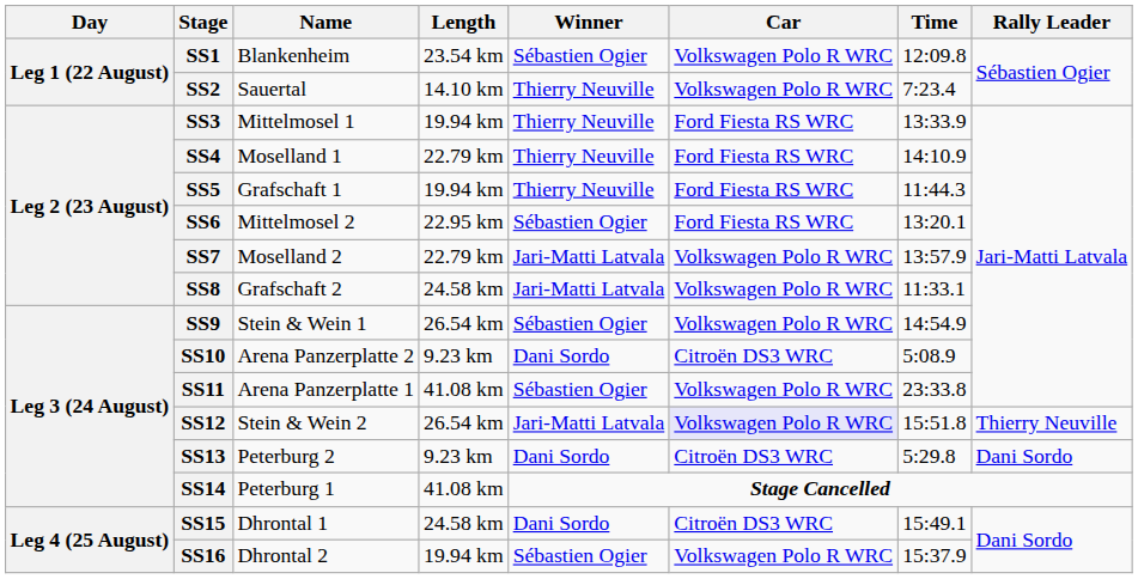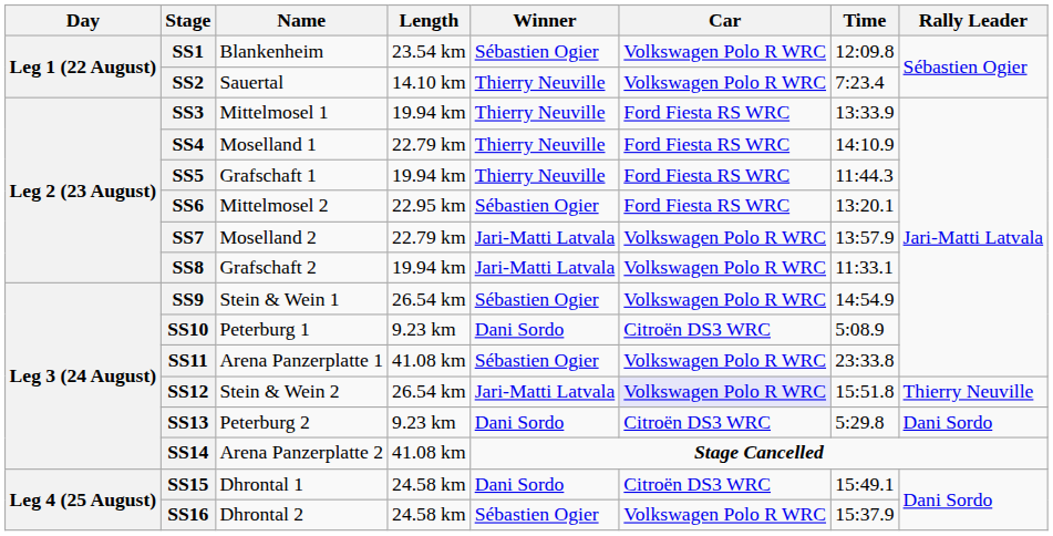SS8 | Length: 24.58 km -> 19.94 km
SS10 | Name: Arena Panzerplatte 2 -> Peterburg 1
SS14 | Name: Peterburg 1 -> Arena Panzerplatte 2
SS16 | Length: 19.94 km -> 24.58 km
